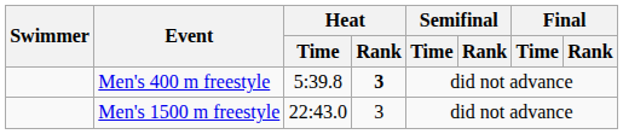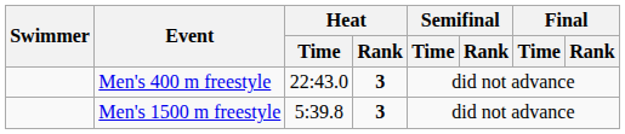Men's 400 m freestyle | Heat / Time: 5:39.8 -> 22:43.0
Men's 1500 m freestyle | Heat / Time: 22:43.0 -> 5:39.8
Men's 1500 m freestyle | Heat / Rank: normal -> bold
